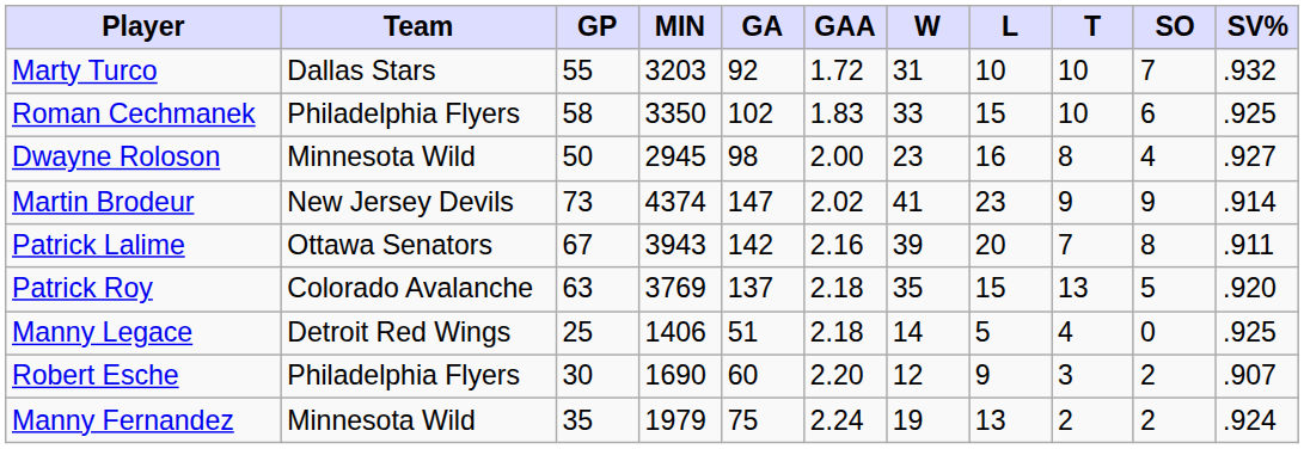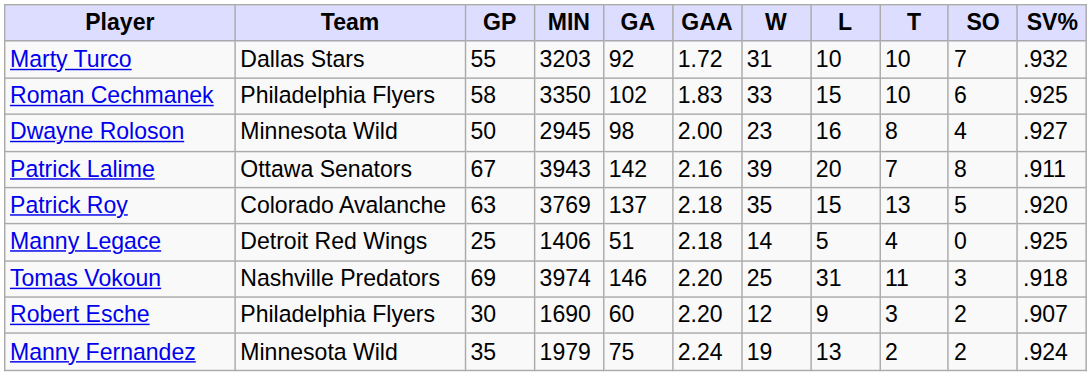- row: Martin Brodeur | New Jersey Devils | 73 | 4374 | 147 | 2.02 | 41 | 23 | 9 | 9 | .914
+ row: Tomas Vokoun | Nashville Predators | 69 | 3974 | 146 | 2.20 | 25 | 31 | 11 | 3 | .918
